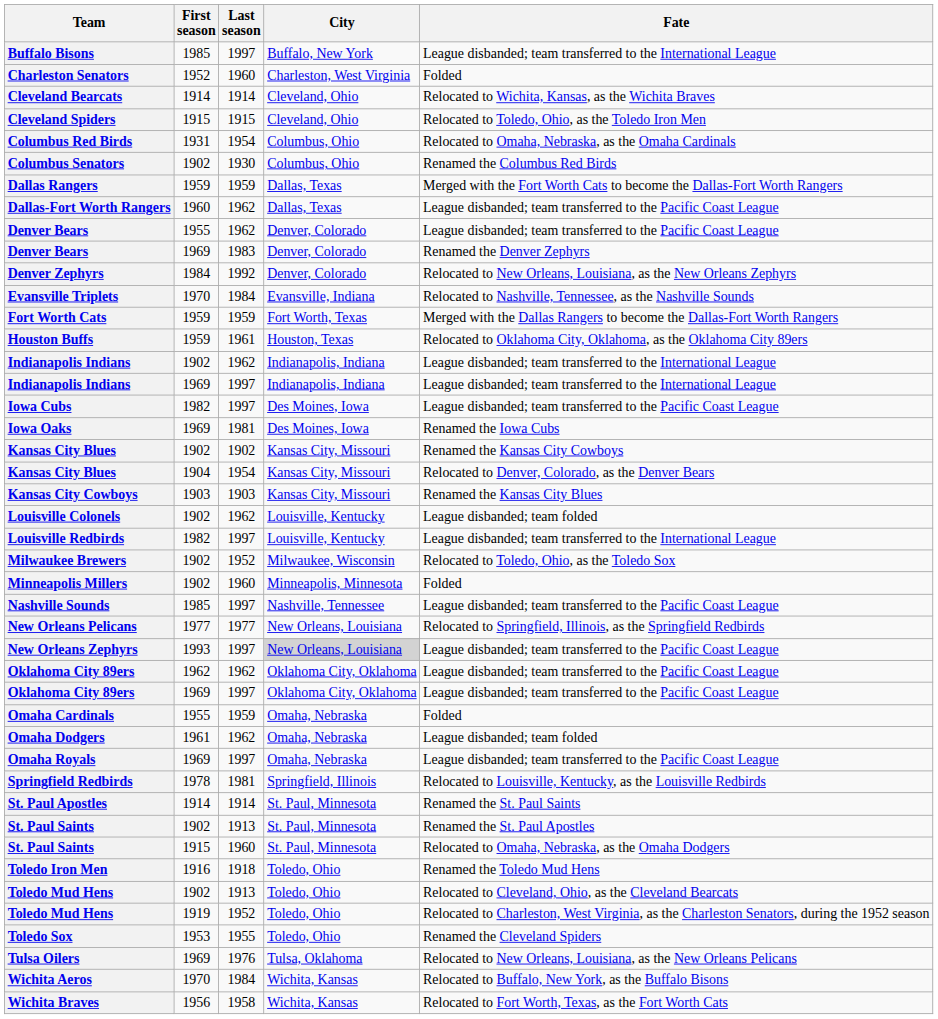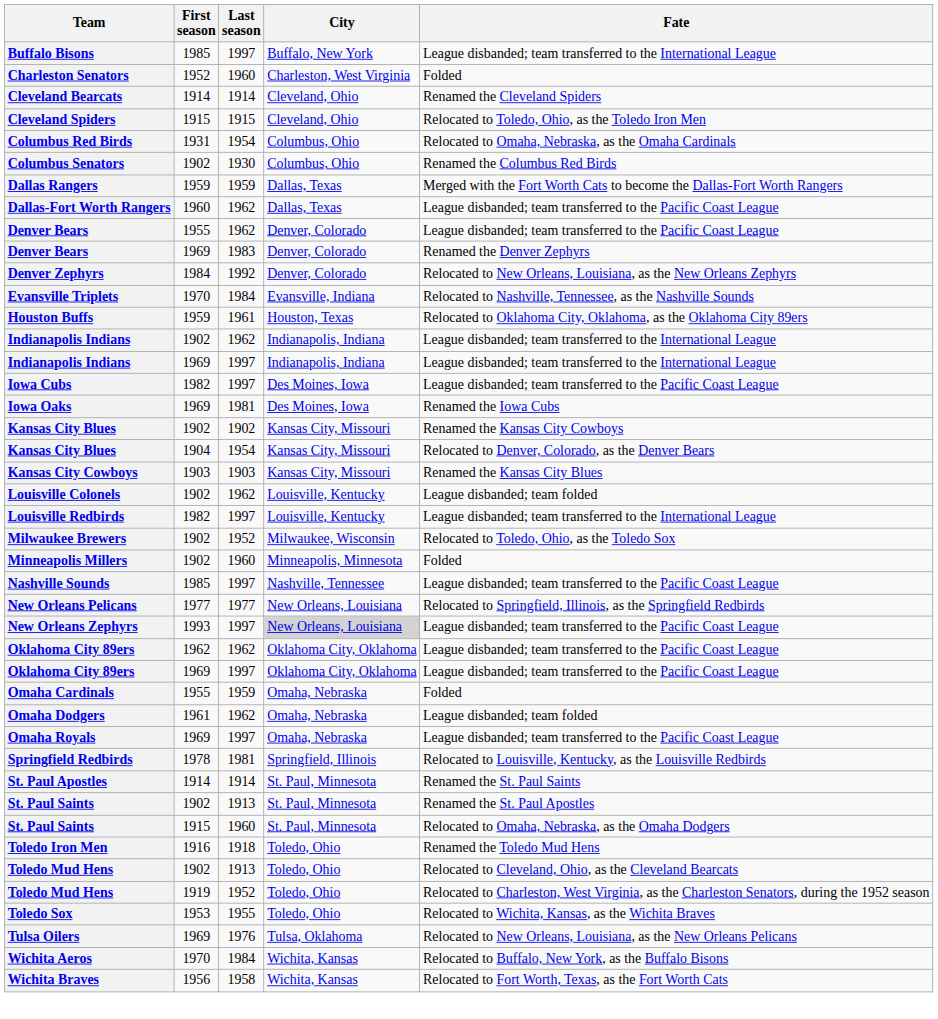Cleveland Bearcats | Fate: Relocated to Wichita, Kansas, as the Wichita Braves -> Renamed the Cleveland Spiders
- row: Fort Worth Cats | 1959 | 1959 | Fort Worth, Texas | Merged with the Dallas Rangers to become the Dallas-Fort Worth Rangers
Toledo Sox | Fate: Renamed the Cleveland Spiders -> Relocated to Wichita, Kansas, as the Wichita Braves
